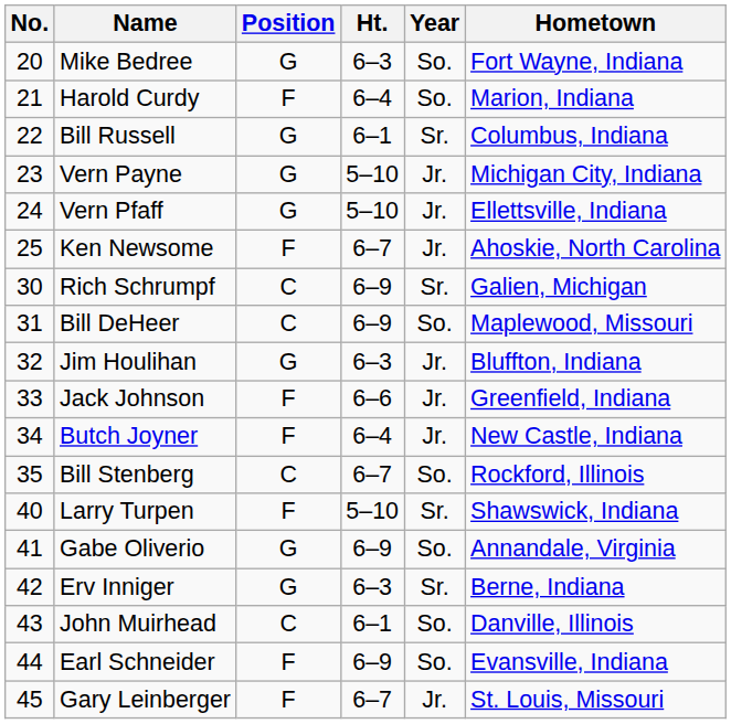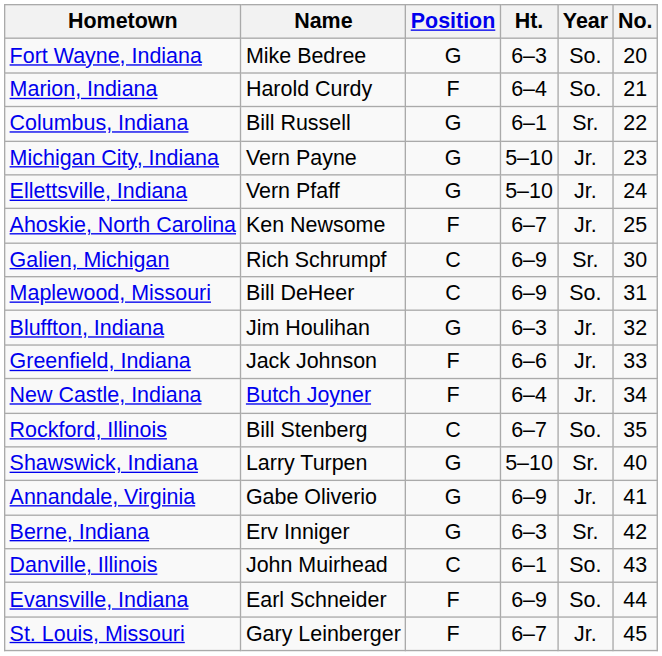columns swapped: No. <-> Hometown
Larry Turpen | Position: F -> G
Gabe Oliverio | Year: So. -> Jr.
